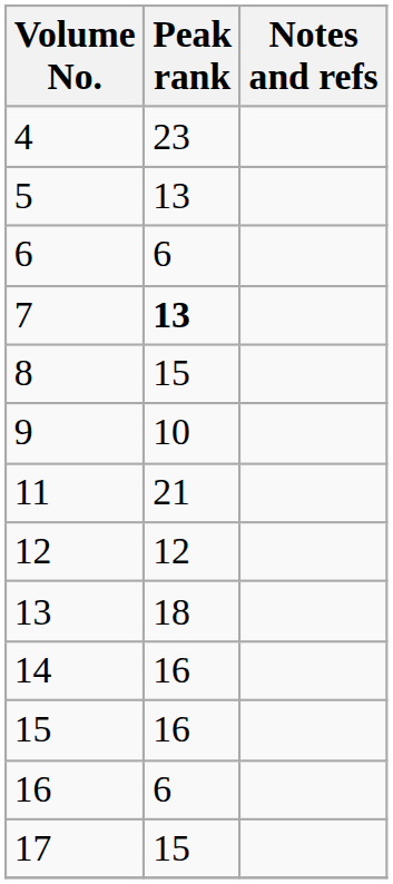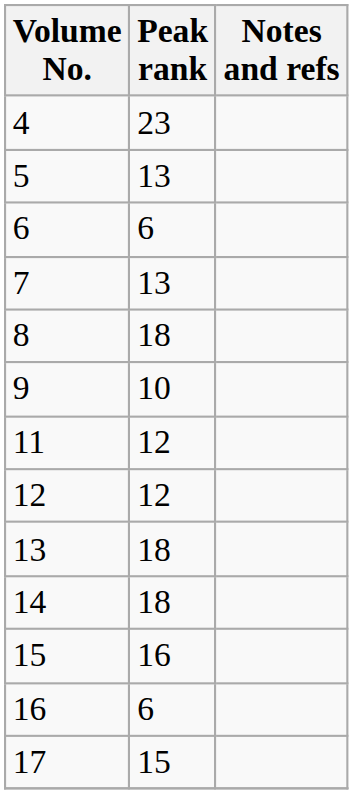7 | Peak rank: bold -> normal
8 | Peak rank: 15 -> 18
11 | Peak rank: 21 -> 12
14 | Peak rank: 16 -> 18
